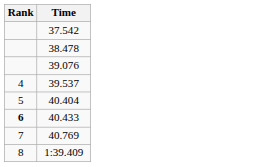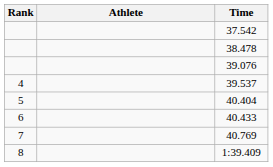+ column: Athlete
40.433 | Rank: bold -> normal
